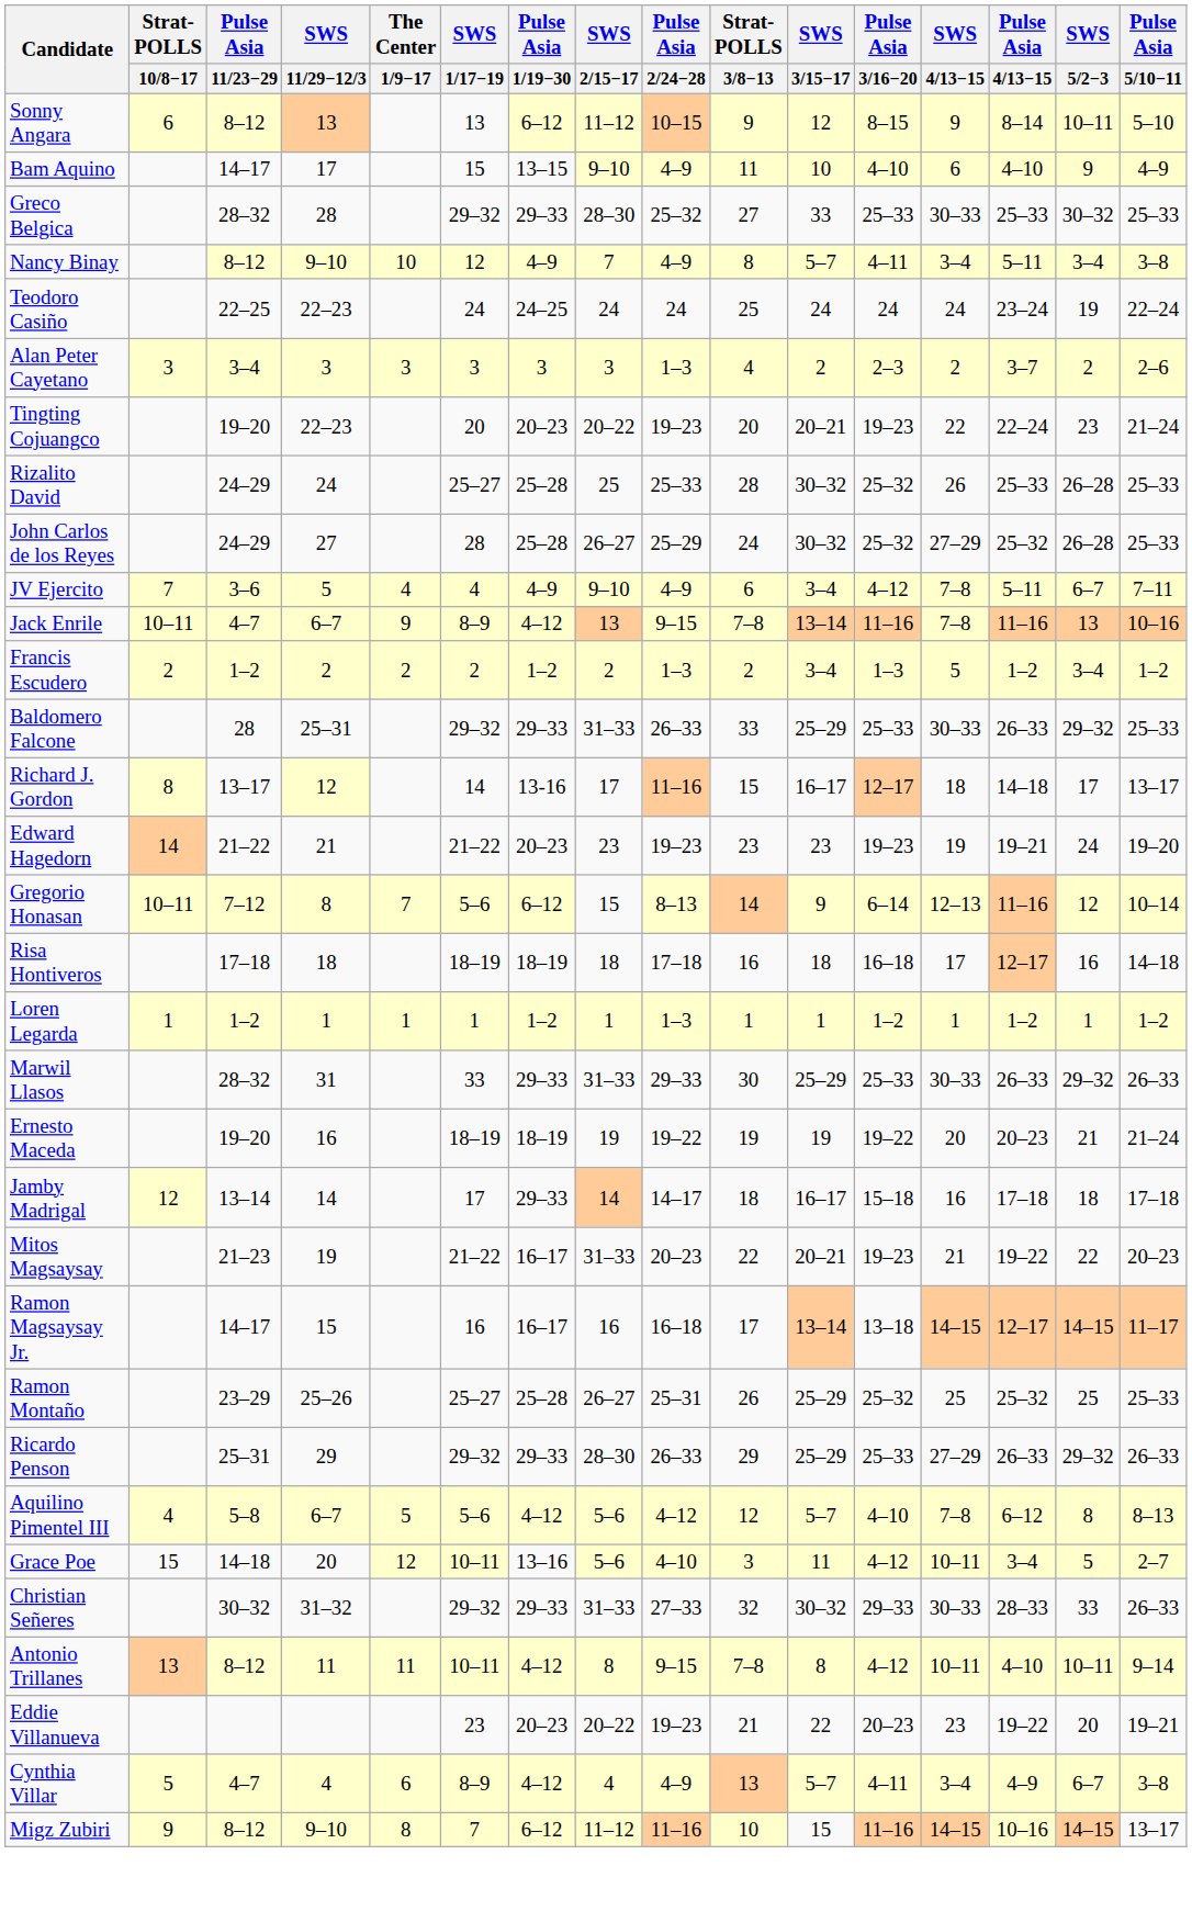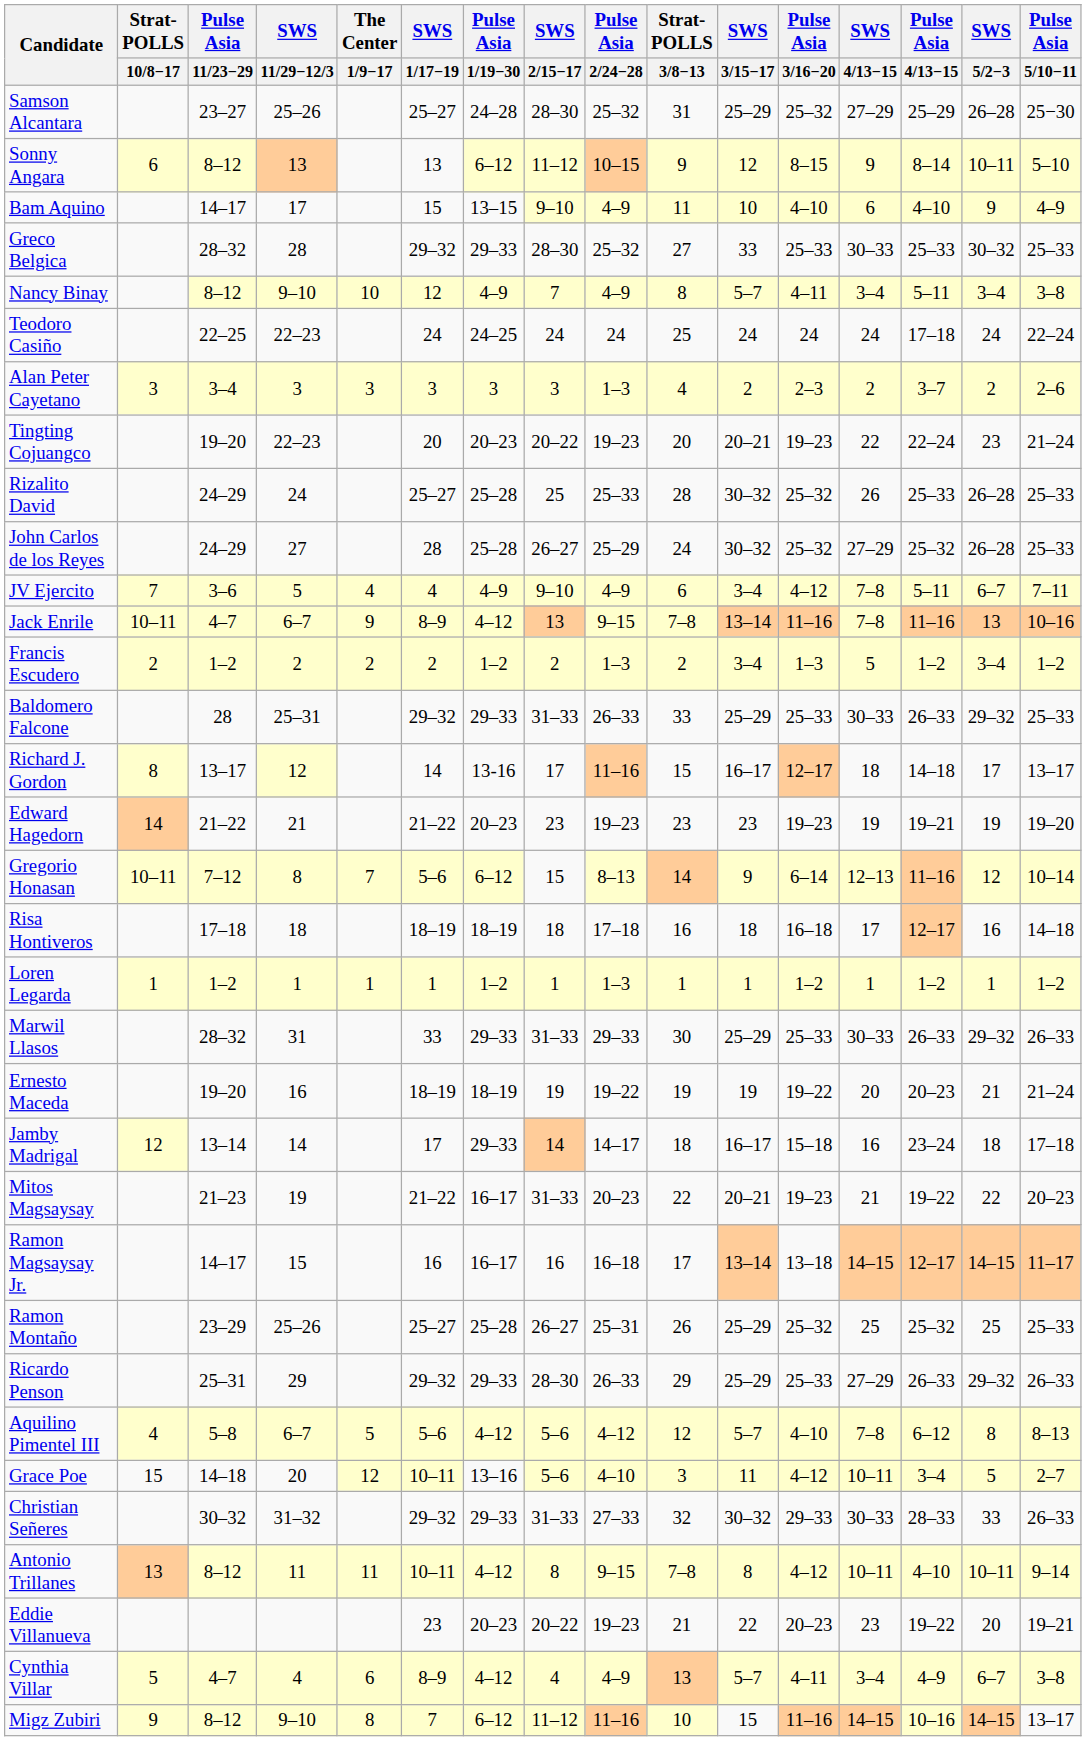+ row: Samson Alcantara | 23–27 | 25–26 | 25–27 | 24–28 | 28–30 | 25–32 | 31 | 25–29 | 25–32 | 27–29 | 25–29 | 26–28 | 25−30
Teodoro Casiño | Pulse Asia / 4/13−15: 23–24 -> 17–18
Teodoro Casiño | SWS / 5/2−3: 19 -> 24
Edward Hagedorn | SWS / 5/2−3: 24 -> 19
Jamby Madrigal | Pulse Asia / 4/13−15: 17–18 -> 23–24
